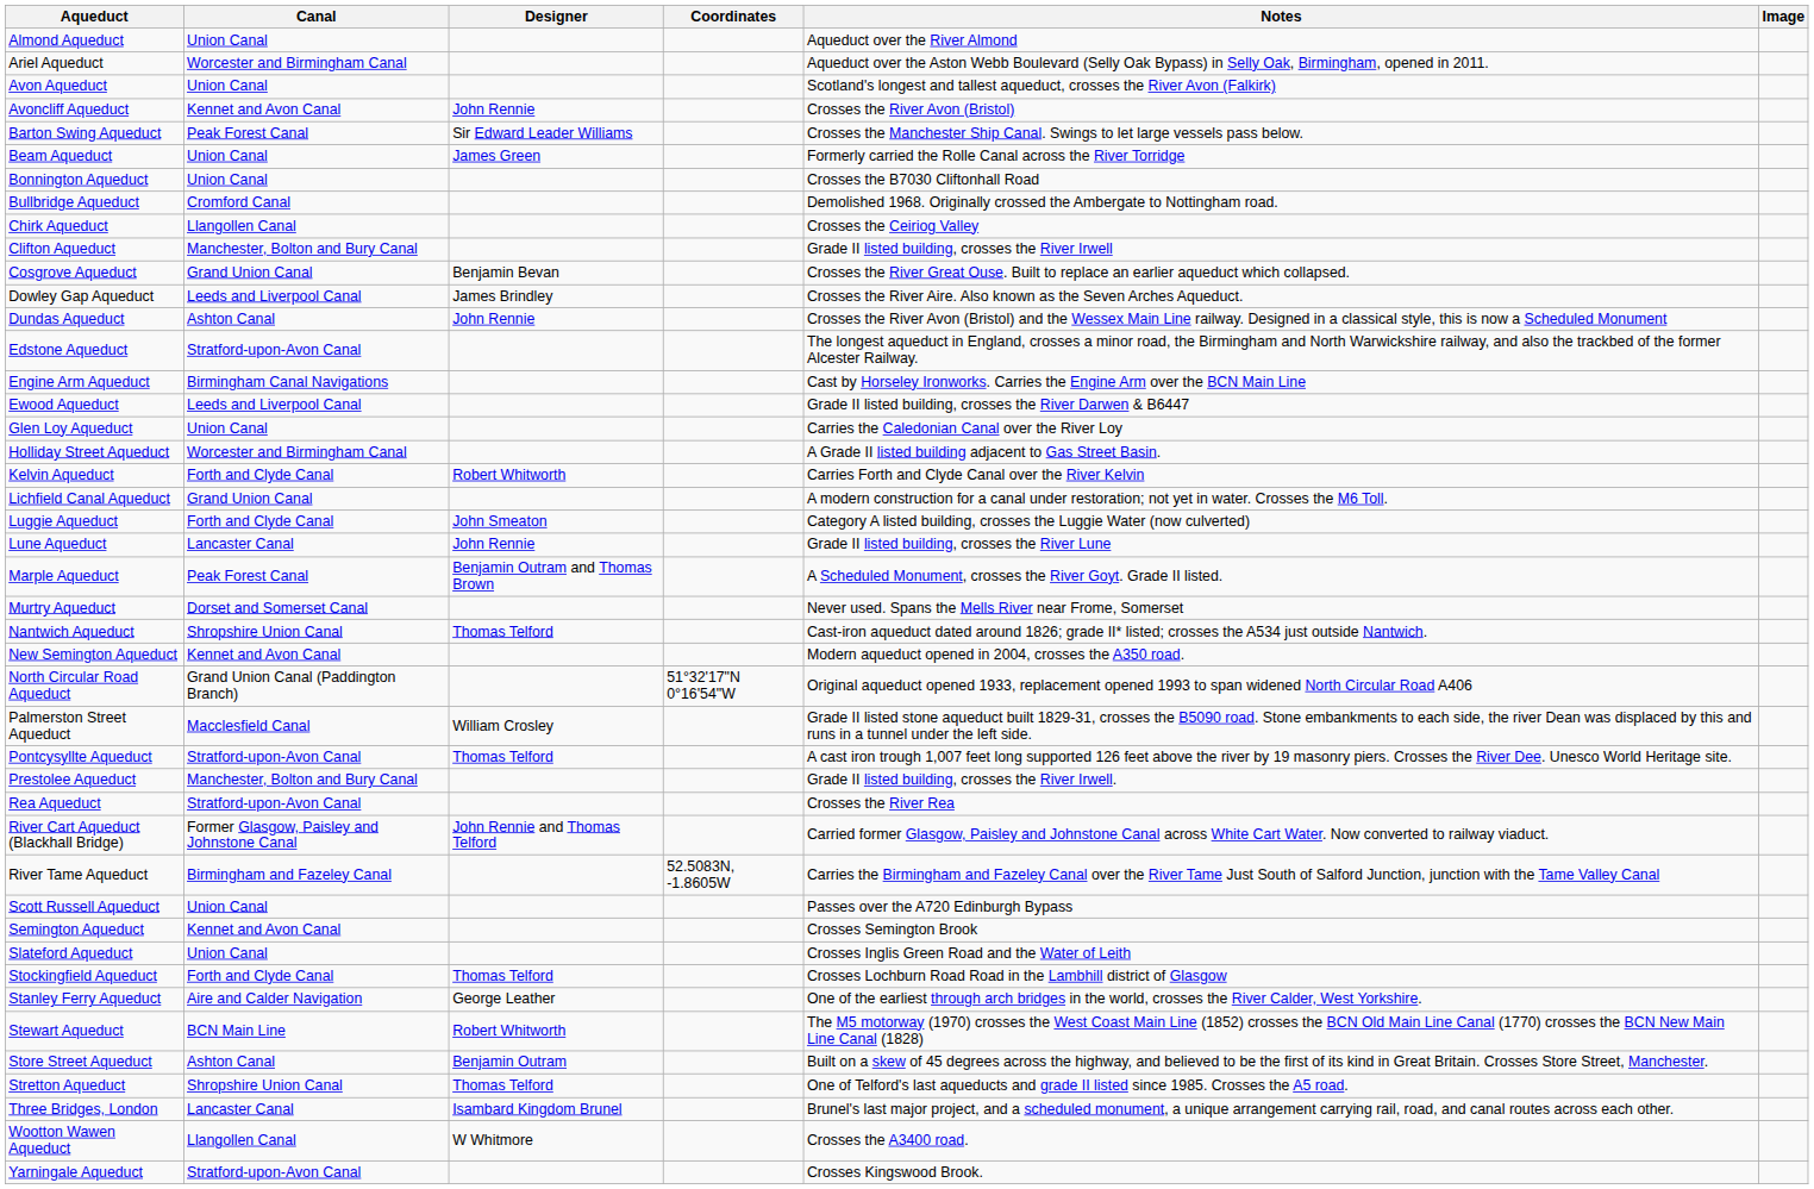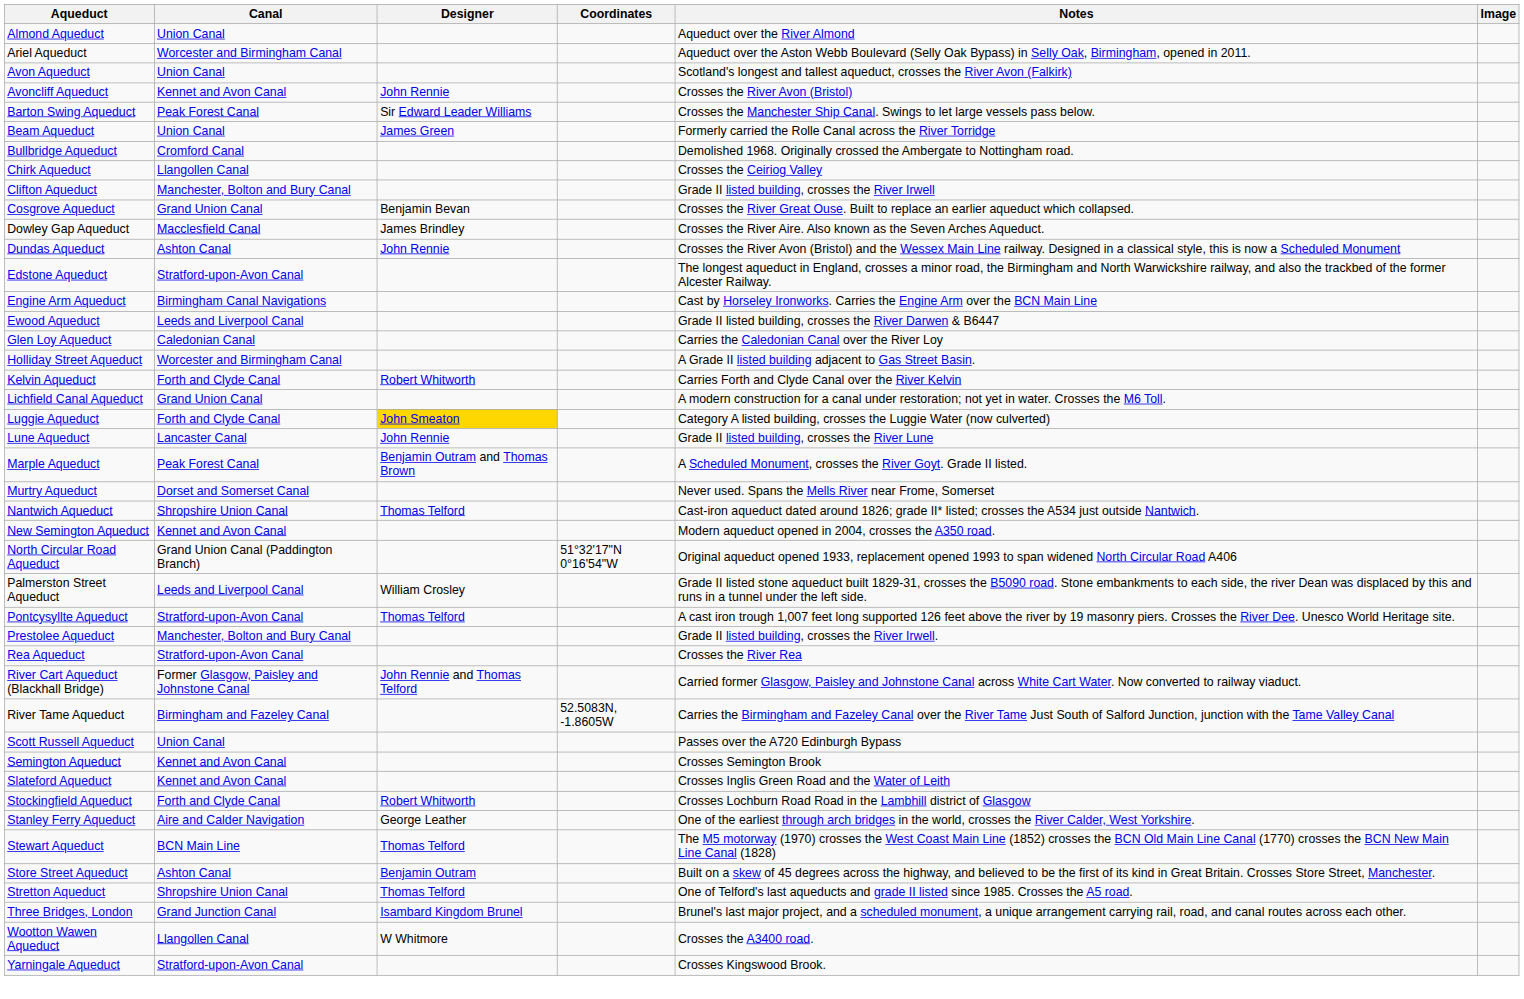- row: Bonnington Aqueduct | Union Canal | Crosses the B7030 Cliftonhall Road
Dowley Gap Aqueduct | Canal: Leeds and Liverpool Canal -> Macclesfield Canal
Glen Loy Aqueduct | Canal: Union Canal -> Caledonian Canal
Luggie Aqueduct | Designer: no background -> gold background
Palmerston Street Aqueduct | Canal: Macclesfield Canal -> Leeds and Liverpool Canal
Slateford Aqueduct | Canal: Union Canal -> Kennet and Avon Canal
Stockingfield Aqueduct | Designer: Thomas Telford -> Robert Whitworth
Stewart Aqueduct | Designer: Robert Whitworth -> Thomas Telford
Three Bridges, London | Canal: Lancaster Canal -> Grand Junction Canal
